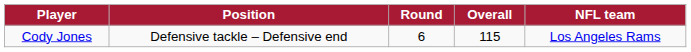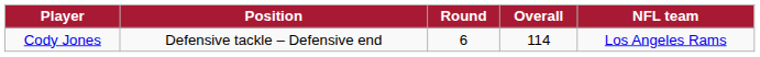Cody Jones | Overall: 115 -> 114
